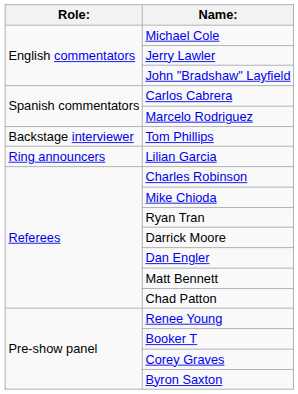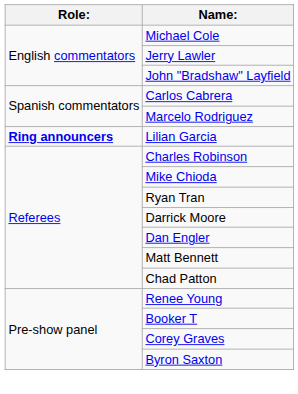- row: Backstage interviewer | Tom Phillips
Lilian Garcia | Role:: normal -> bold
